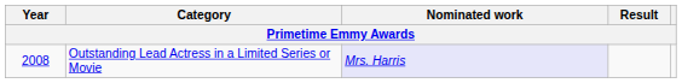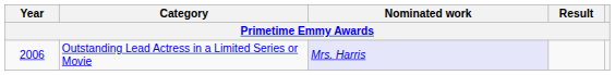Outstanding Lead Actress in a Limited Series or Movie | Year: 2008 -> 2006
